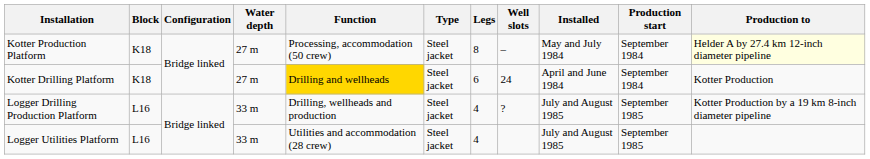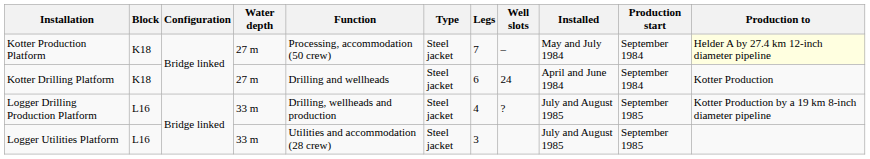Kotter Production Platform | Legs: 8 -> 7
Kotter Drilling Platform | Function: gold background -> no background
Logger Utilities Platform | Legs: 4 -> 3
